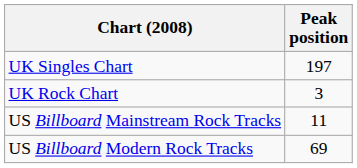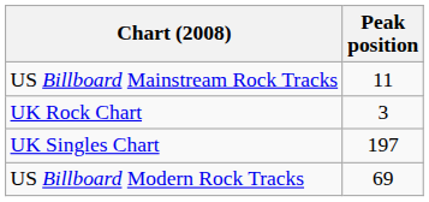rows swapped: UK Singles Chart <-> US Billboard Mainstream Rock Tracks
